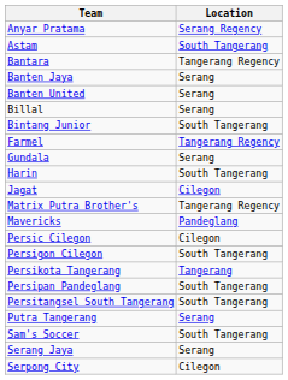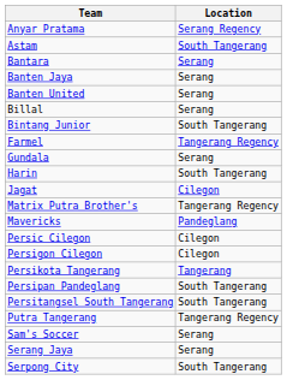Bantara | Location: Tangerang Regency -> Serang
Persigon Cilegon | Location: South Tangerang -> Cilegon
Putra Tangerang | Location: Serang -> Tangerang Regency
Sam's Soccer | Location: South Tangerang -> Serang
Serpong City | Location: Cilegon -> South Tangerang
